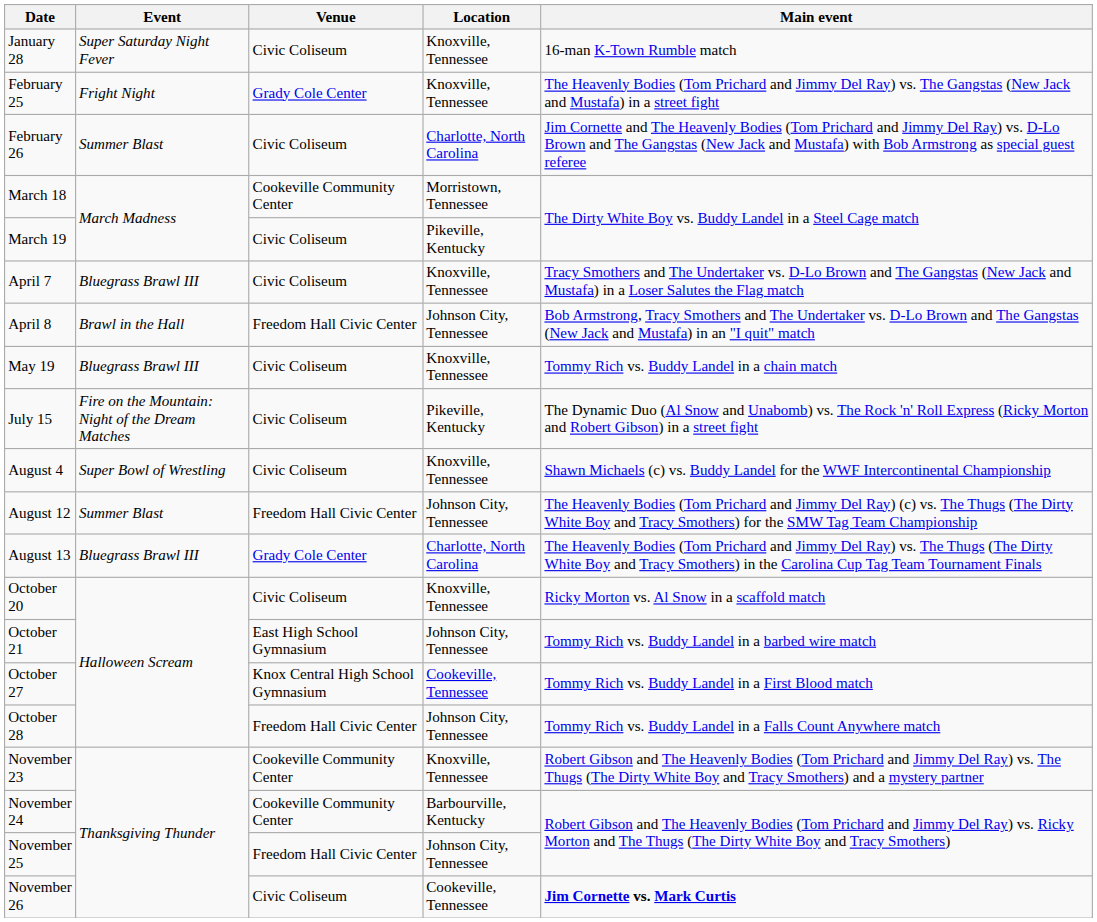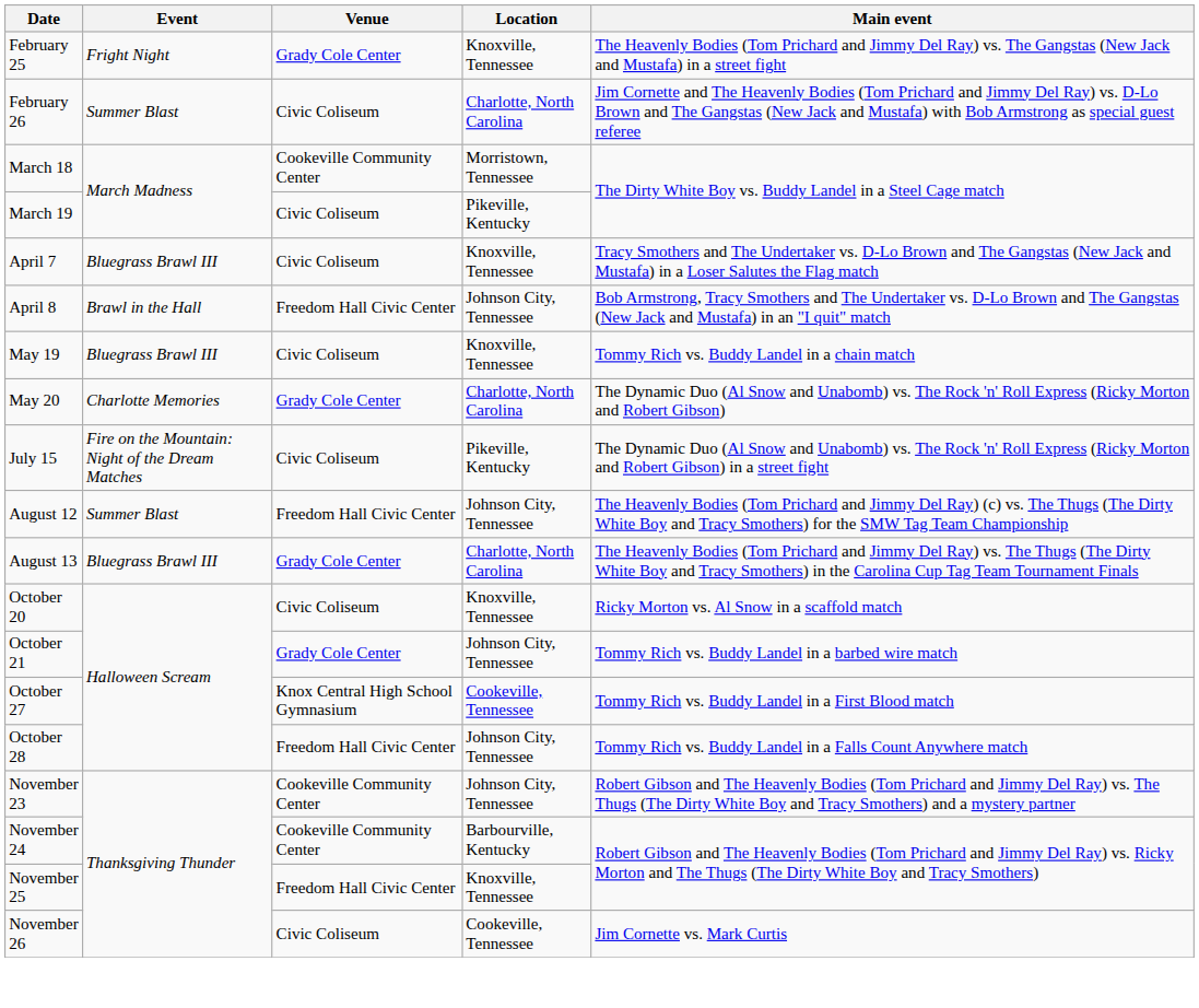- row: January 28 | Super Saturday Night Fever | Civic Coliseum | Knoxville, Tennessee | 16-man K-Town Rumble match
+ row: May 20 | Charlotte Memories | Grady Cole Center | Charlotte, North Carolina | The Dynamic Duo (Al Snow and Unabomb) vs. The Rock 'n' Roll Express (Ricky Morton and Robert Gibson)
- row: August 4 | Super Bowl of Wrestling | Civic Coliseum | Knoxville, Tennessee | Shawn Michaels (c) vs. Buddy Landel for the WWF Intercontinental Championship
October 21 | Venue: East High School Gymnasium -> Grady Cole Center
November 23 | Location: Knoxville, Tennessee -> Johnson City, Tennessee
November 25 | Location: Johnson City, Tennessee -> Knoxville, Tennessee
November 26 | Main event: bold -> normal
